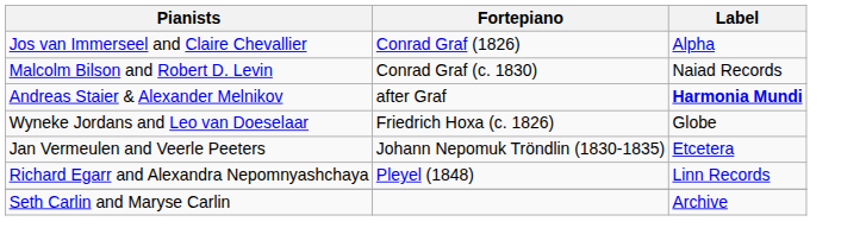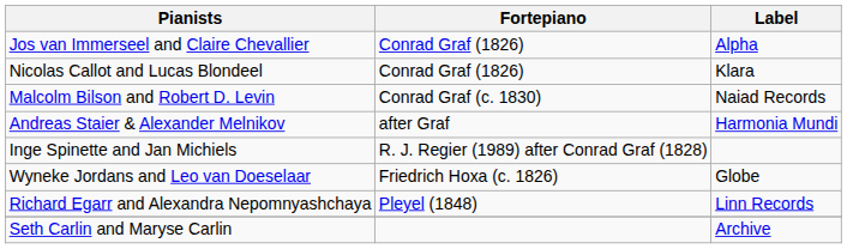+ row: Nicolas Callot and Lucas Blondeel | Conrad Graf (1826) | Klara
Andreas Staier & Alexander Melnikov | Label: bold -> normal
+ row: Inge Spinette and Jan Michiels | R. J. Regier (1989) after Conrad Graf (1828)
- row: Jan Vermeulen and Veerle Peeters | Johann Nepomuk Tröndlin (1830-1835) | Etcetera
